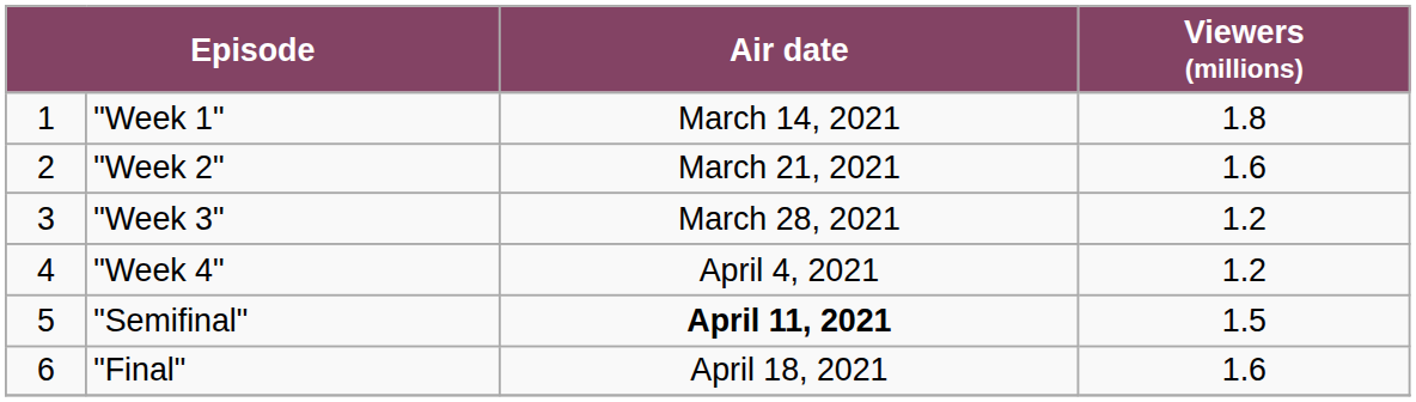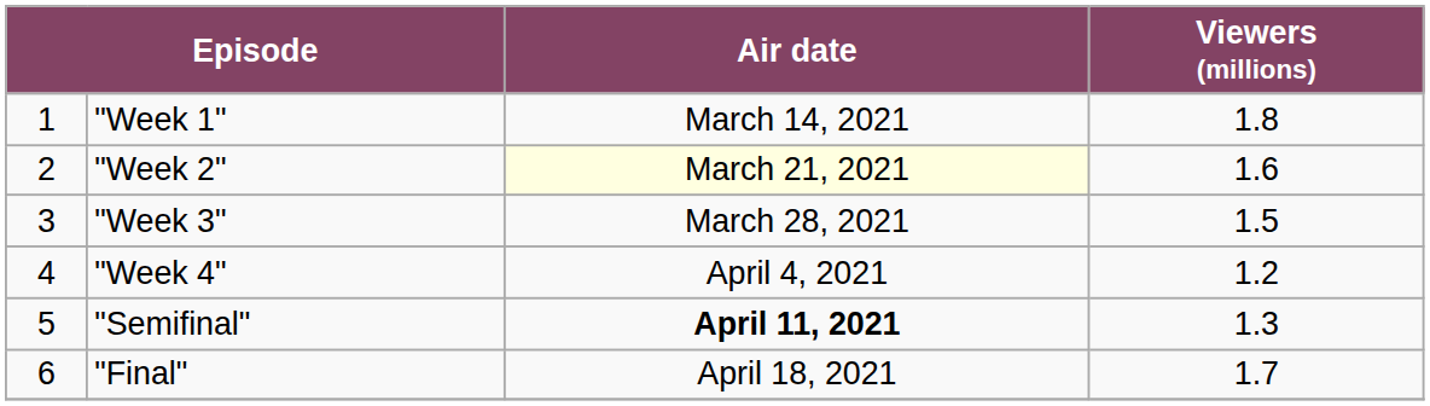"Week 2" | Air date: no background -> lightyellow background
"Week 3" | Viewers (millions): 1.2 -> 1.5
"Semifinal" | Viewers (millions): 1.5 -> 1.3
"Final" | Viewers (millions): 1.6 -> 1.7
